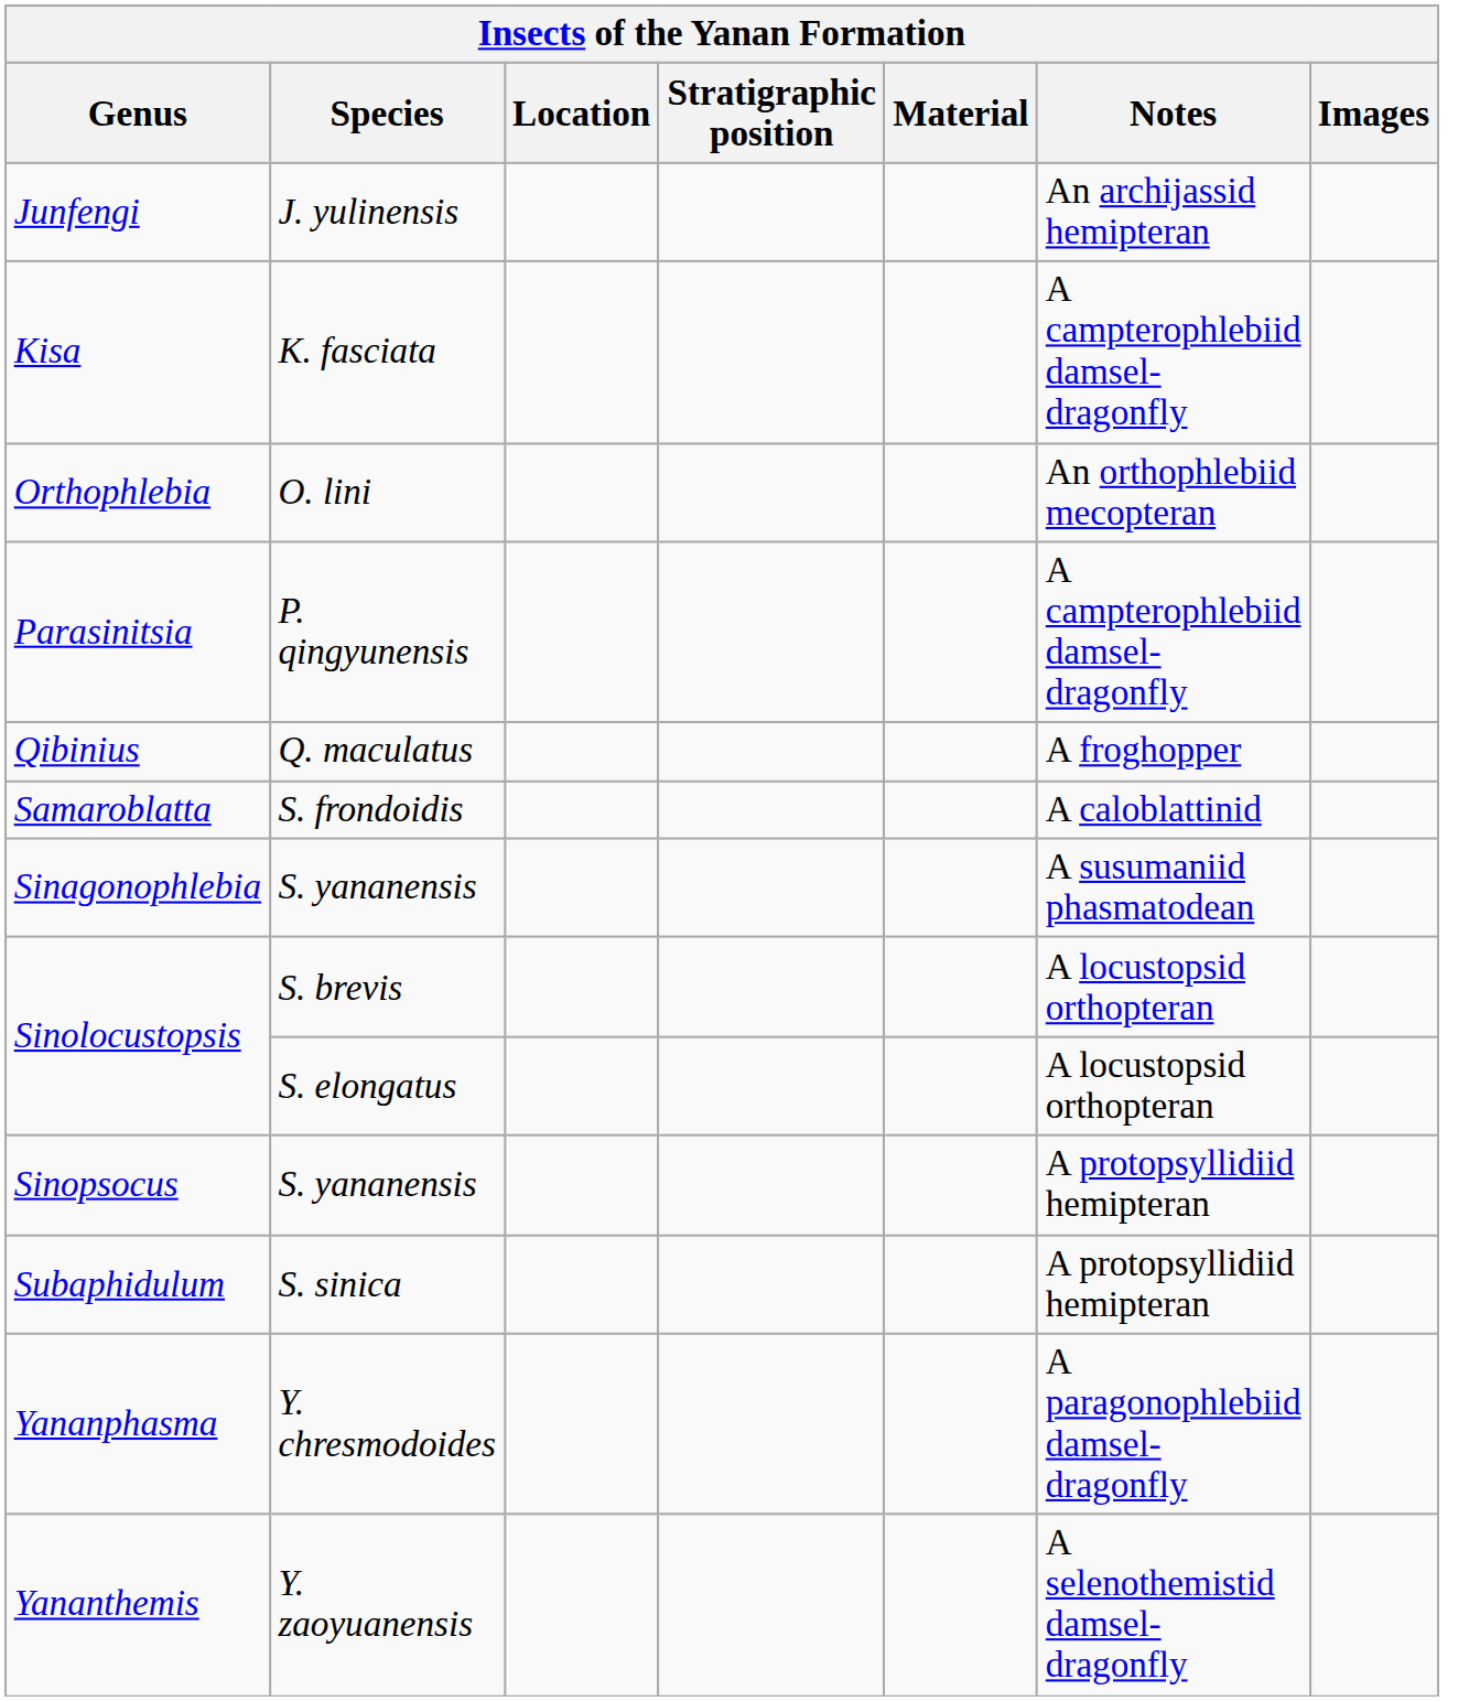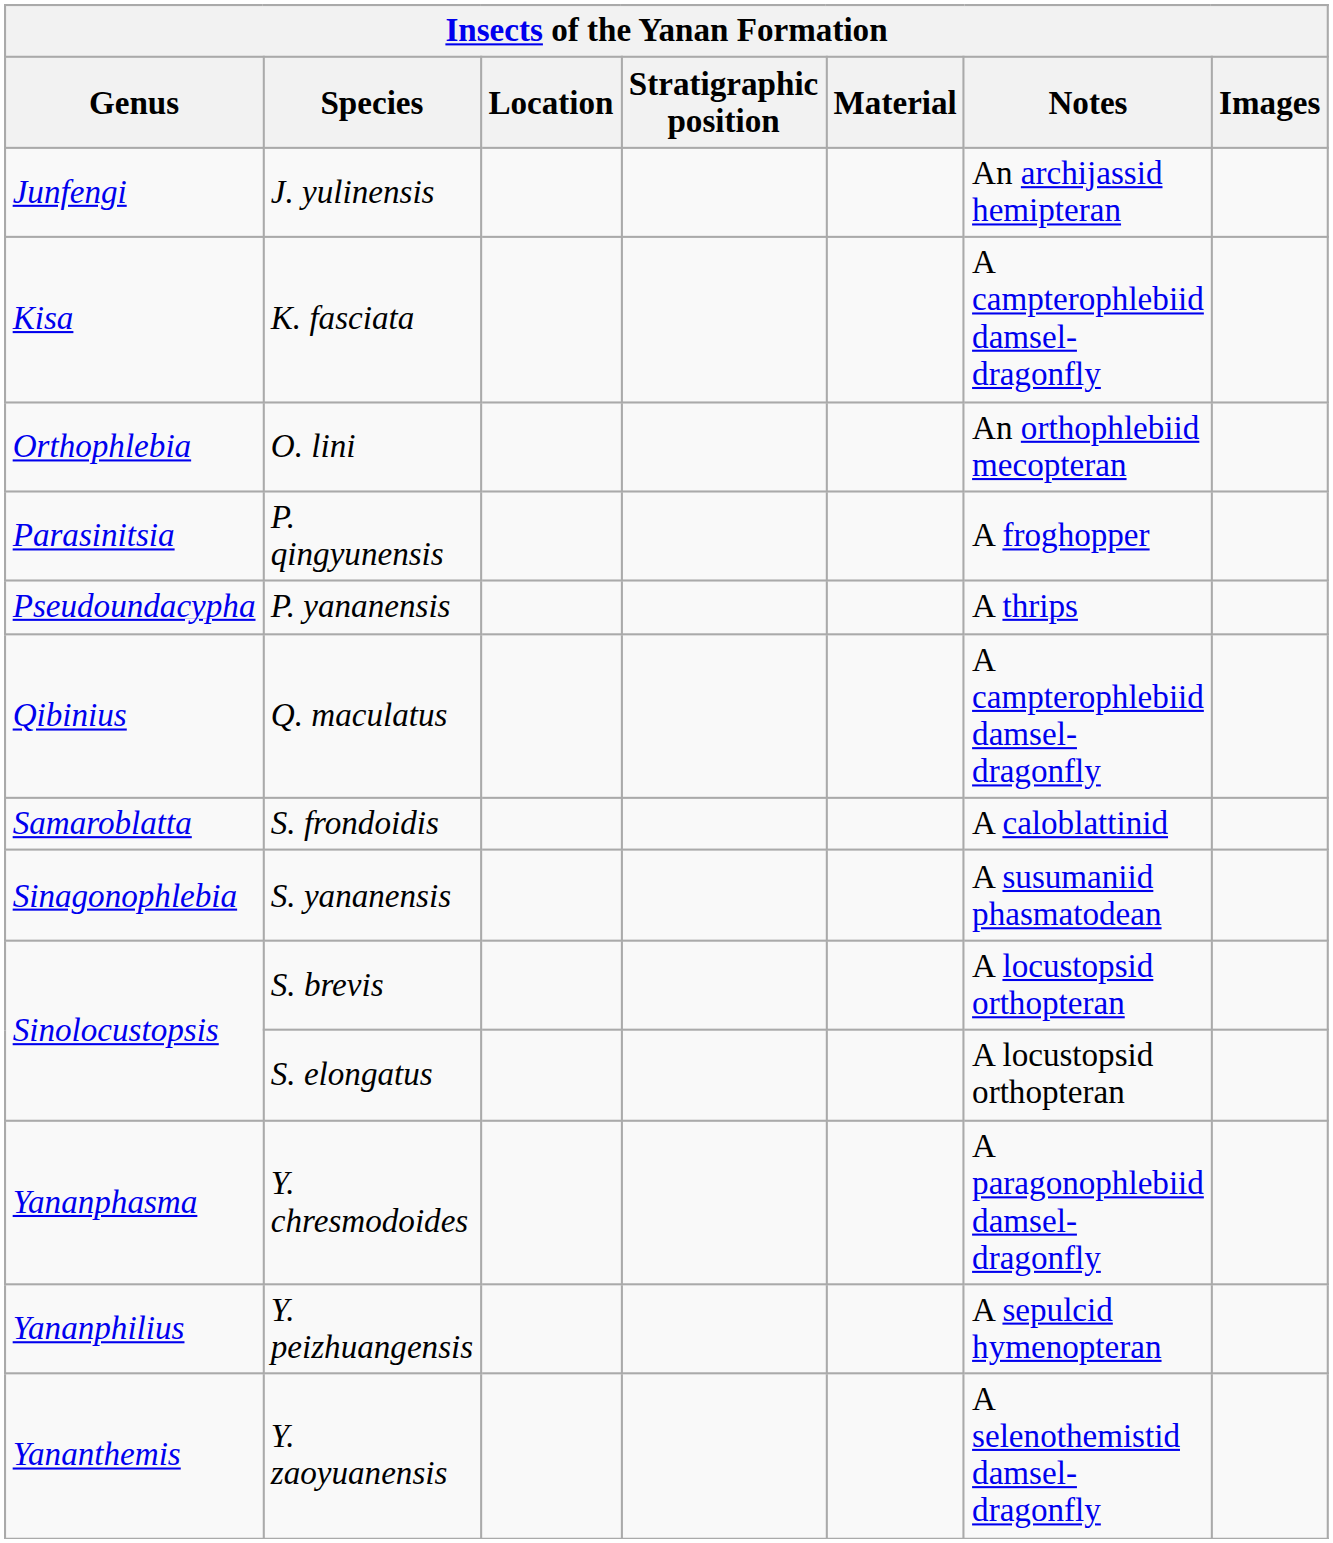Parasinitsia | Notes: A campterophlebiid damsel-dragonfly -> A froghopper
+ row: Pseudoundacypha | P. yananensis | A thrips
Qibinius | Notes: A froghopper -> A campterophlebiid damsel-dragonfly
- row: Sinopsocus | S. yananensis | A protopsyllidiid hemipteran
- row: Subaphidulum | S. sinica | A protopsyllidiid hemipteran
+ row: Yananphilius | Y. peizhuangensis | A sepulcid hymenopteran
